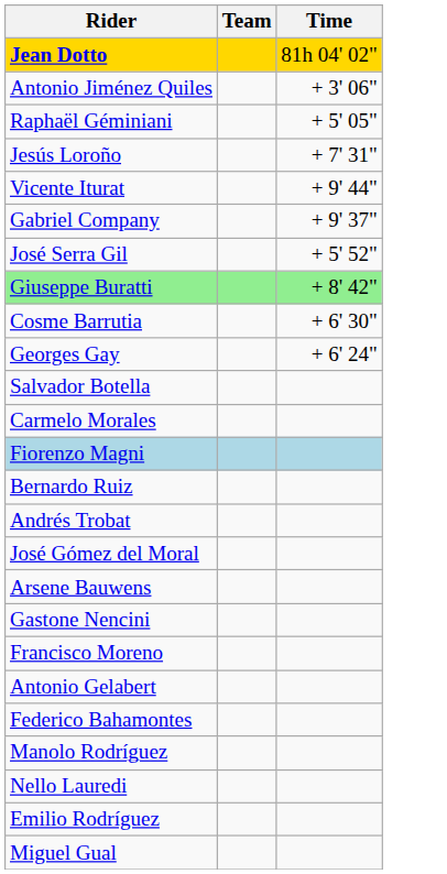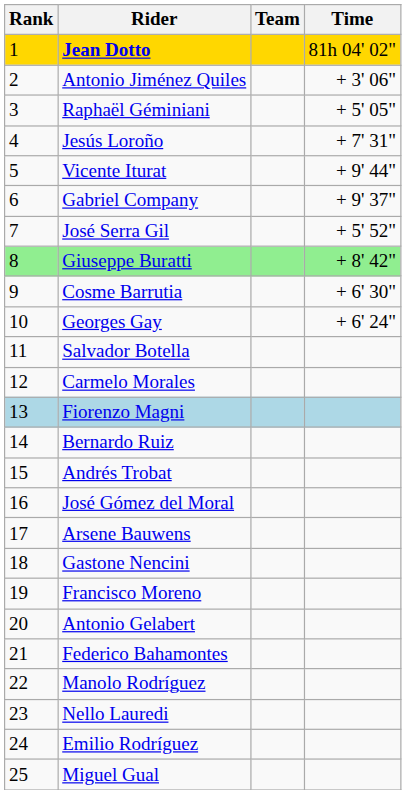+ column: Rank | 1 | 2 | 3 | 4 | 5 | 6 | 7 | 8 | 9 | 10 | 11 | 12 | 13 | 14 | 15 | 16 | 17 | 18 | 19 | 20 | 21 | 22 | 23 | 24 | 25
